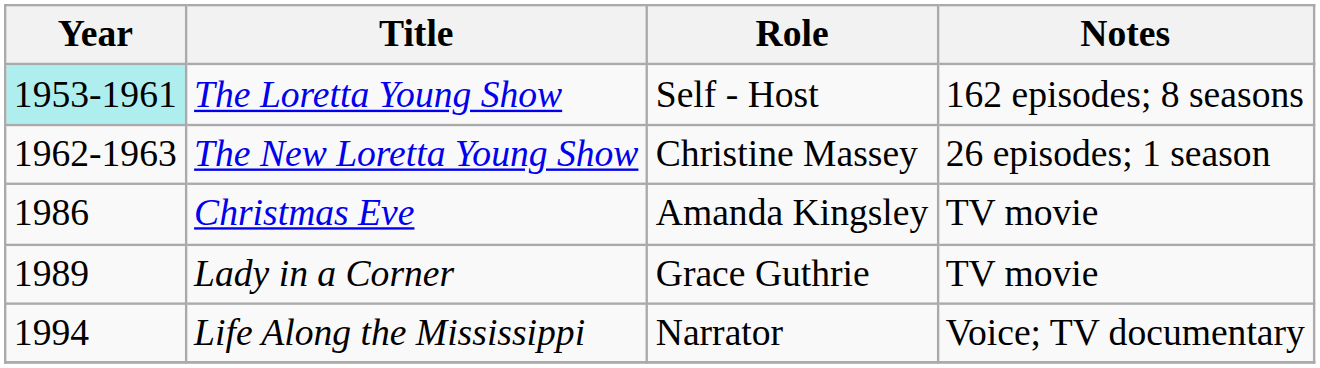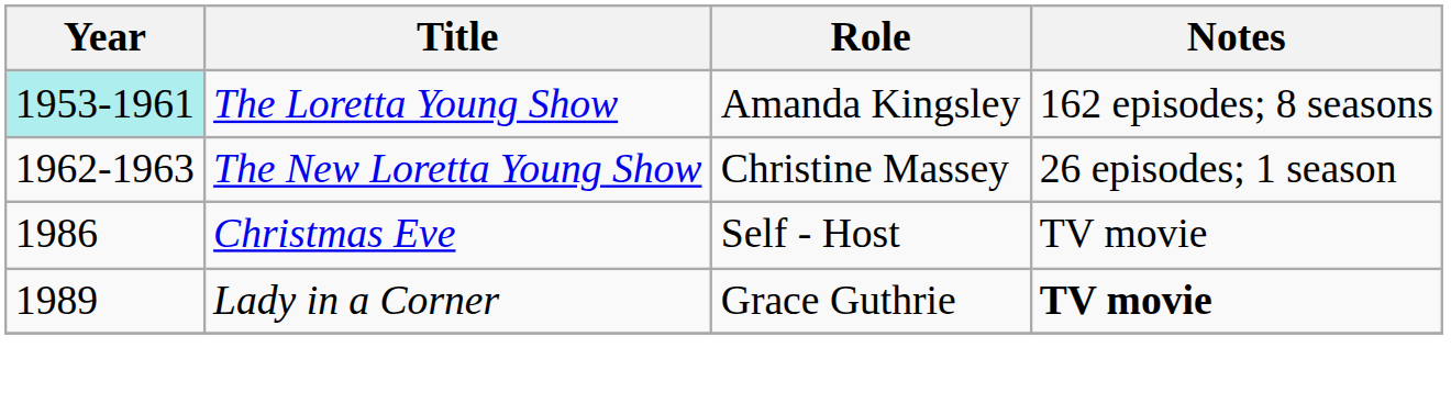The Loretta Young Show | Role: Self - Host -> Amanda Kingsley
Christmas Eve | Role: Amanda Kingsley -> Self - Host
Lady in a Corner | Notes: normal -> bold
- row: 1994 | Life Along the Mississippi | Narrator | Voice; TV documentary
